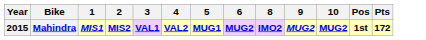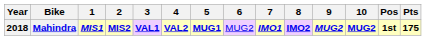+ column: 7 | IMO1
Mahindra | Year: 2015 -> 2018
Mahindra | 6: bold -> normal
Mahindra | Pts: 172 -> 175
